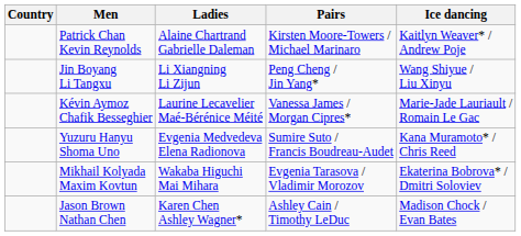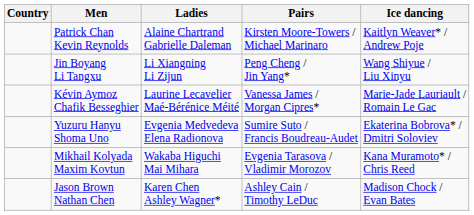Yuzuru Hanyu Shoma Uno | Ice dancing: Kana Muramoto* / Chris Reed -> Ekaterina Bobrova* / Dmitri Soloviev
Mikhail Kolyada Maxim Kovtun | Ice dancing: Ekaterina Bobrova* / Dmitri Soloviev -> Kana Muramoto* / Chris Reed
